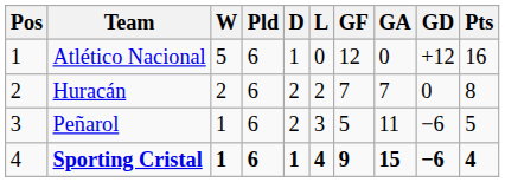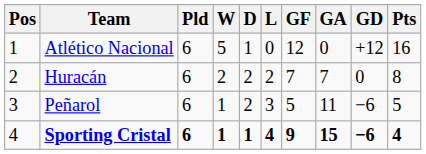columns swapped: Pld <-> W
